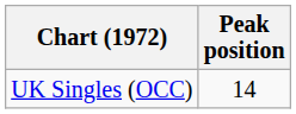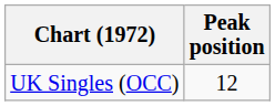UK Singles (OCC) | Peak position: 14 -> 12
